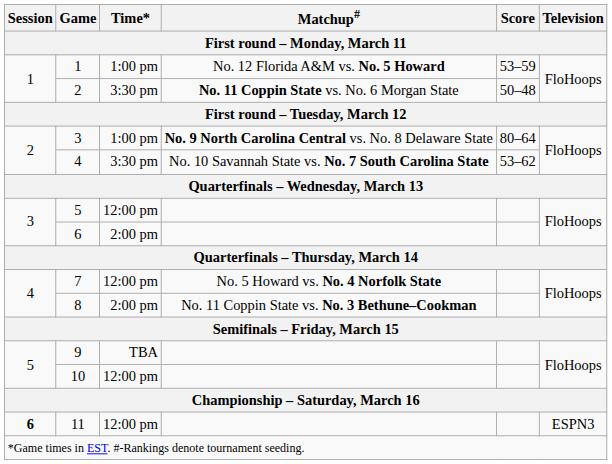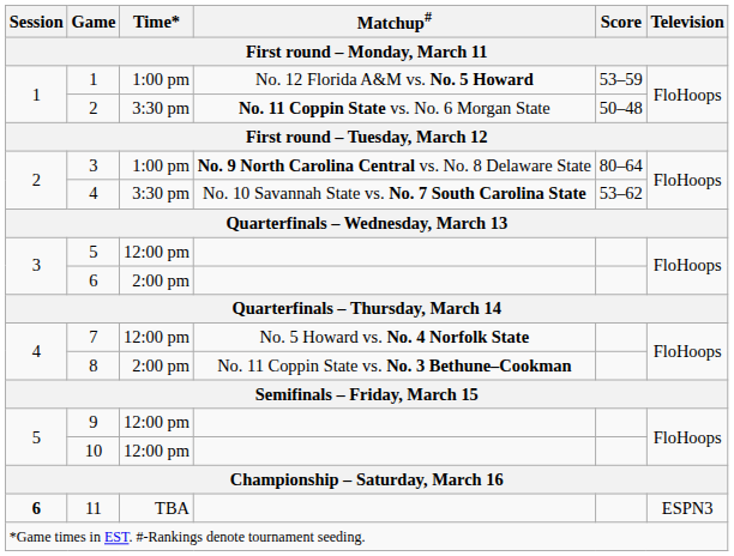9 | Time*: TBA -> 12:00 pm
11 | Time*: 12:00 pm -> TBA
